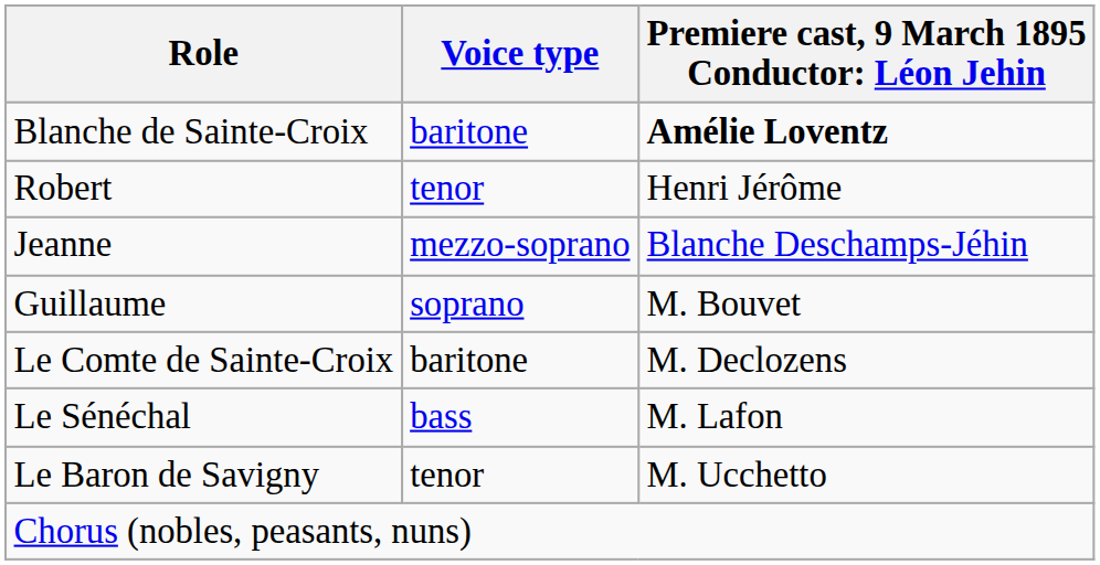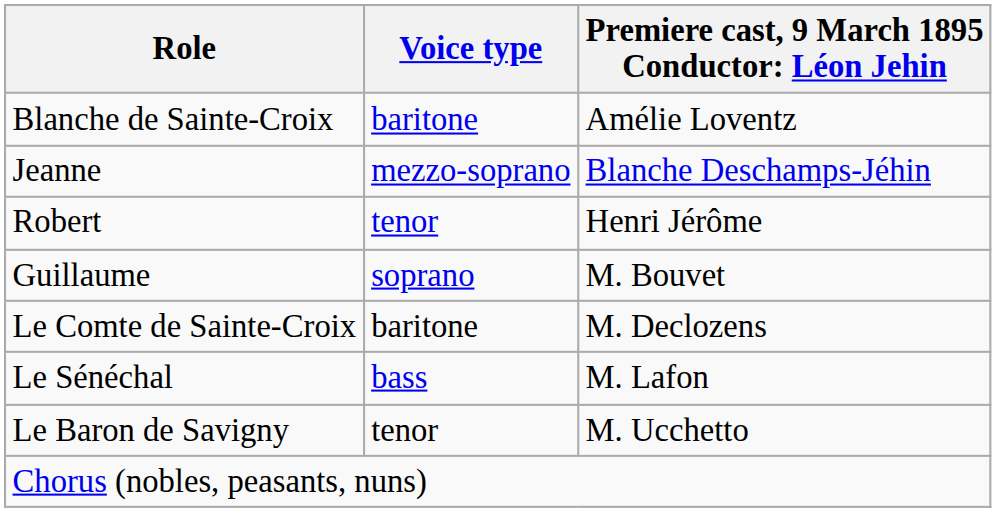Blanche de Sainte-Croix | column 3: bold -> normal
rows swapped: Jeanne <-> Robert
